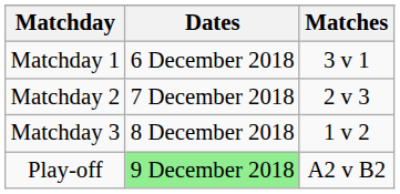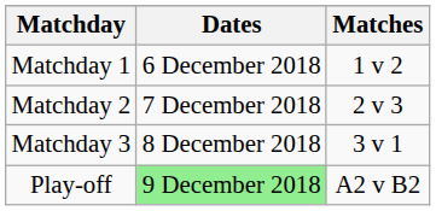Matchday 1 | Matches: 3 v 1 -> 1 v 2
Matchday 3 | Matches: 1 v 2 -> 3 v 1
